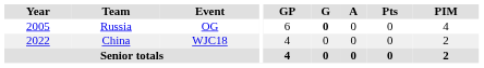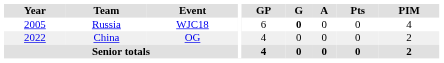Russia | Event: OG -> WJC18
China | Event: WJC18 -> OG
